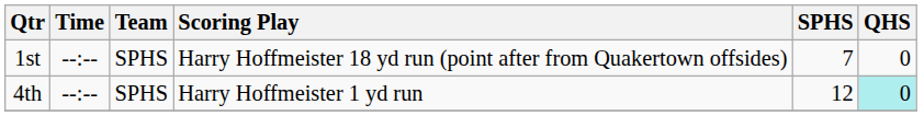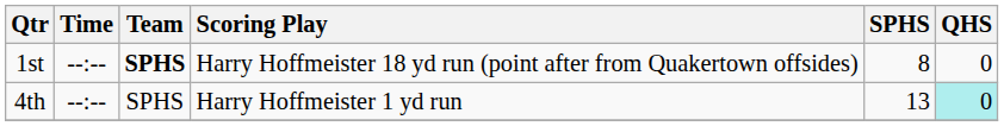1st | Team: normal -> bold
1st | SPHS: 7 -> 8
4th | SPHS: 12 -> 13
